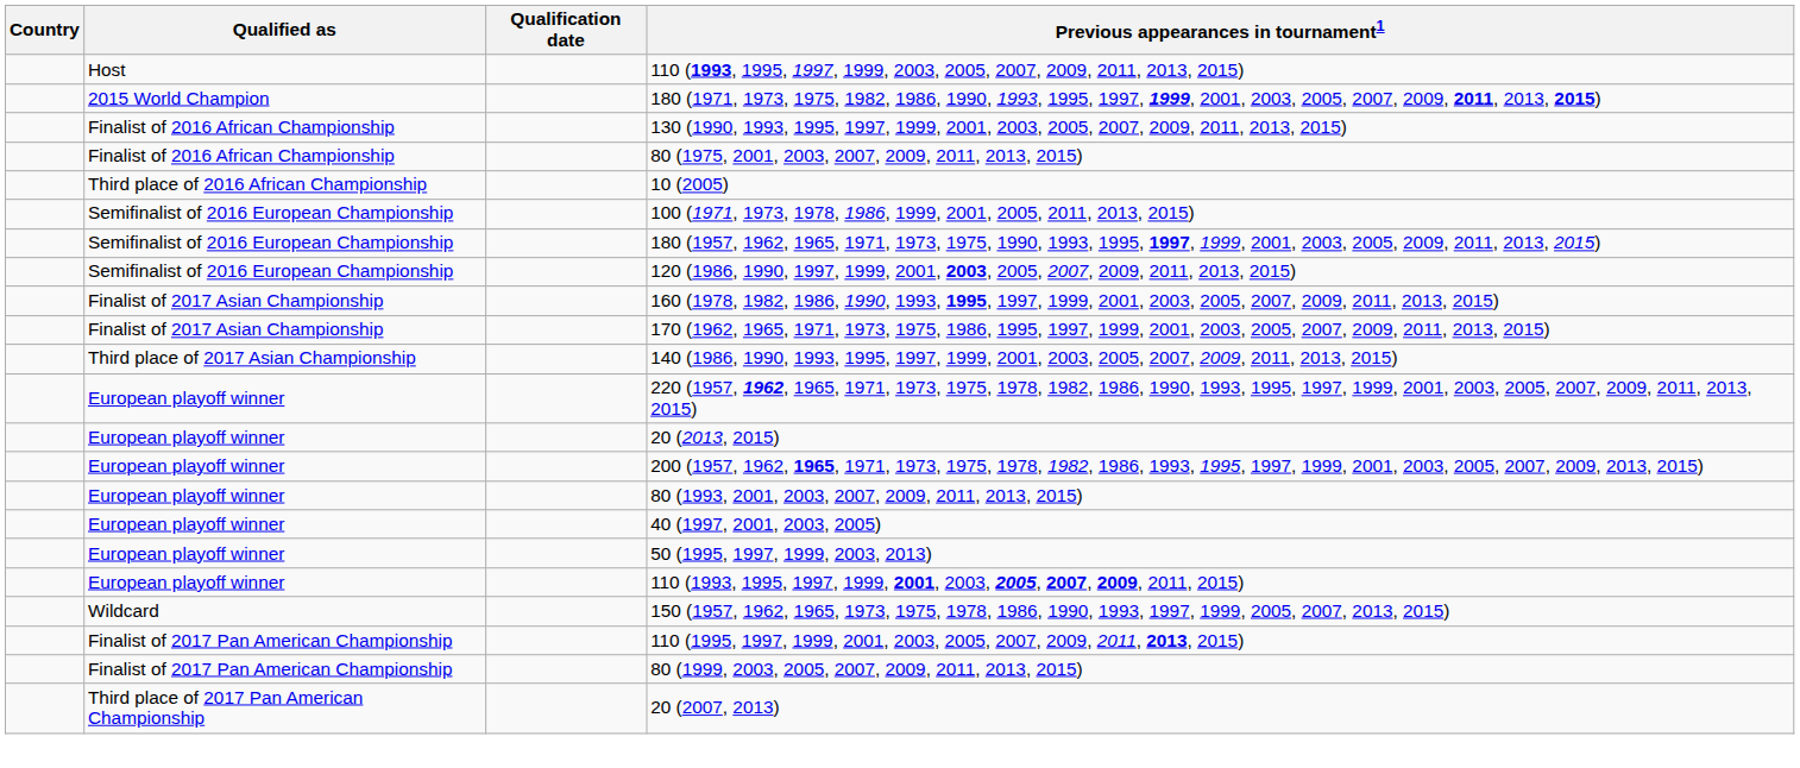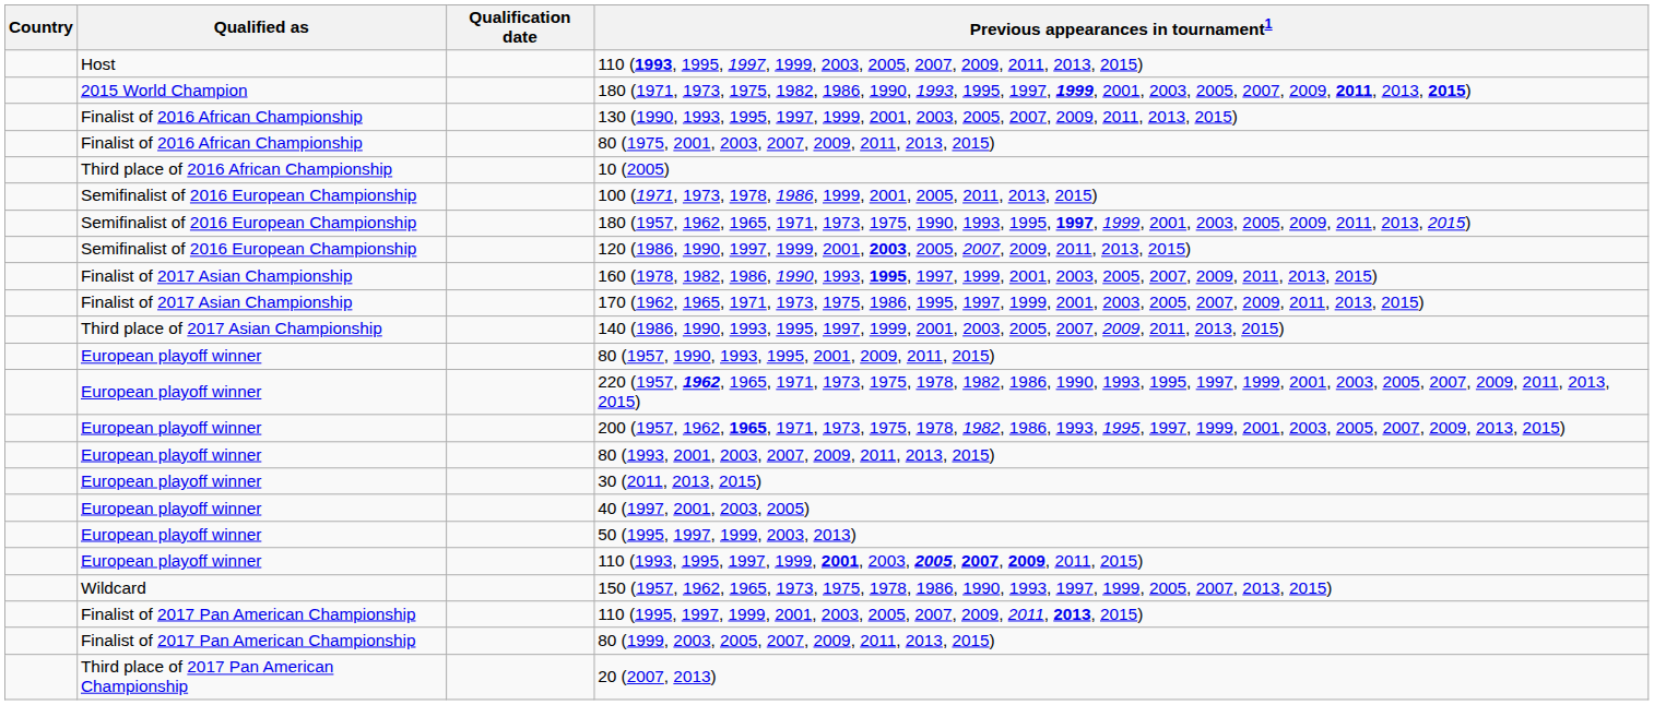+ row: European playoff winner | 80 (1957, 1990, 1993, 1995, 2001, 2009, 2011, 2015)
- row: European playoff winner | 20 (2013, 2015)
+ row: European playoff winner | 30 (2011, 2013, 2015)
